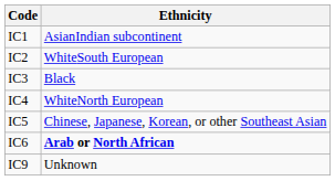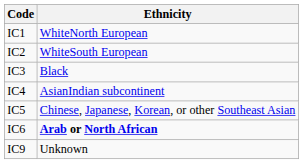IC1 | Ethnicity: AsianIndian subcontinent -> WhiteNorth European
IC4 | Ethnicity: WhiteNorth European -> AsianIndian subcontinent
